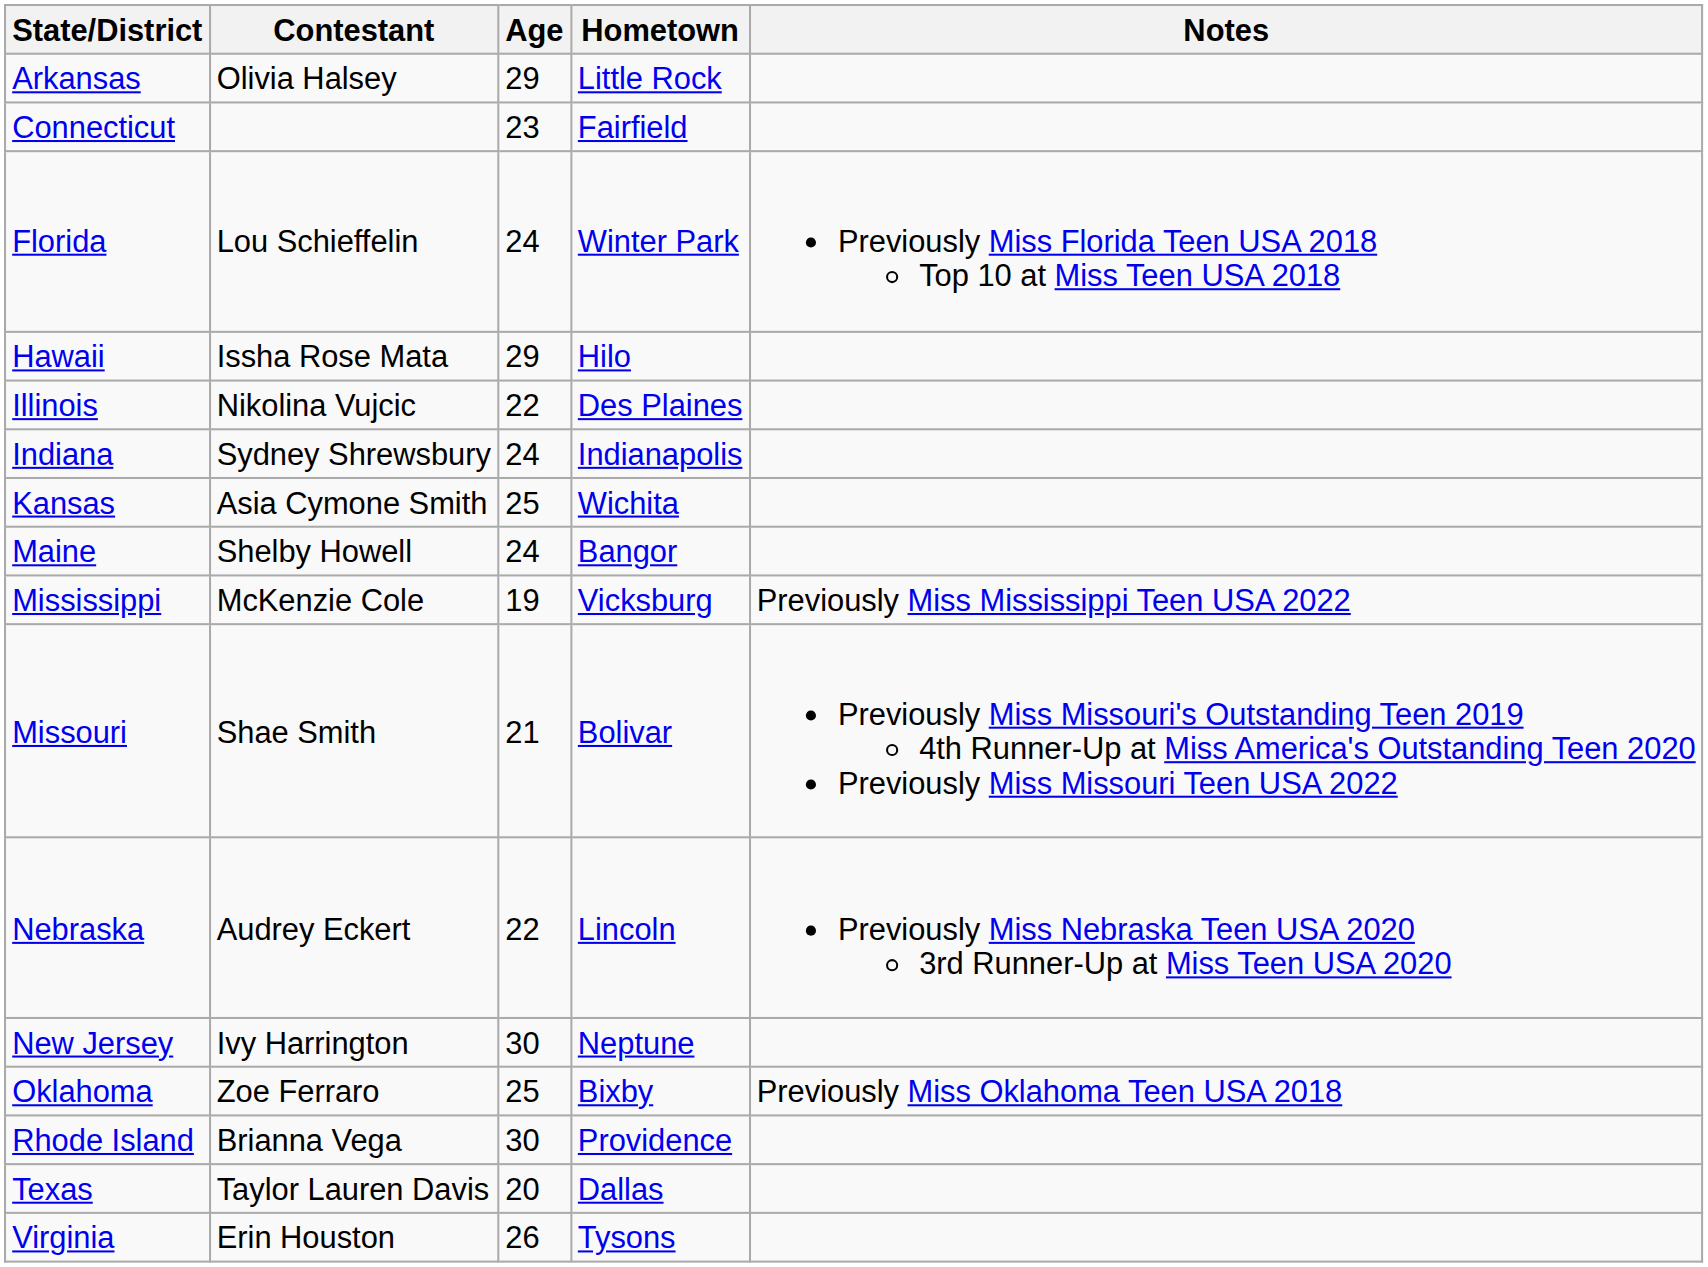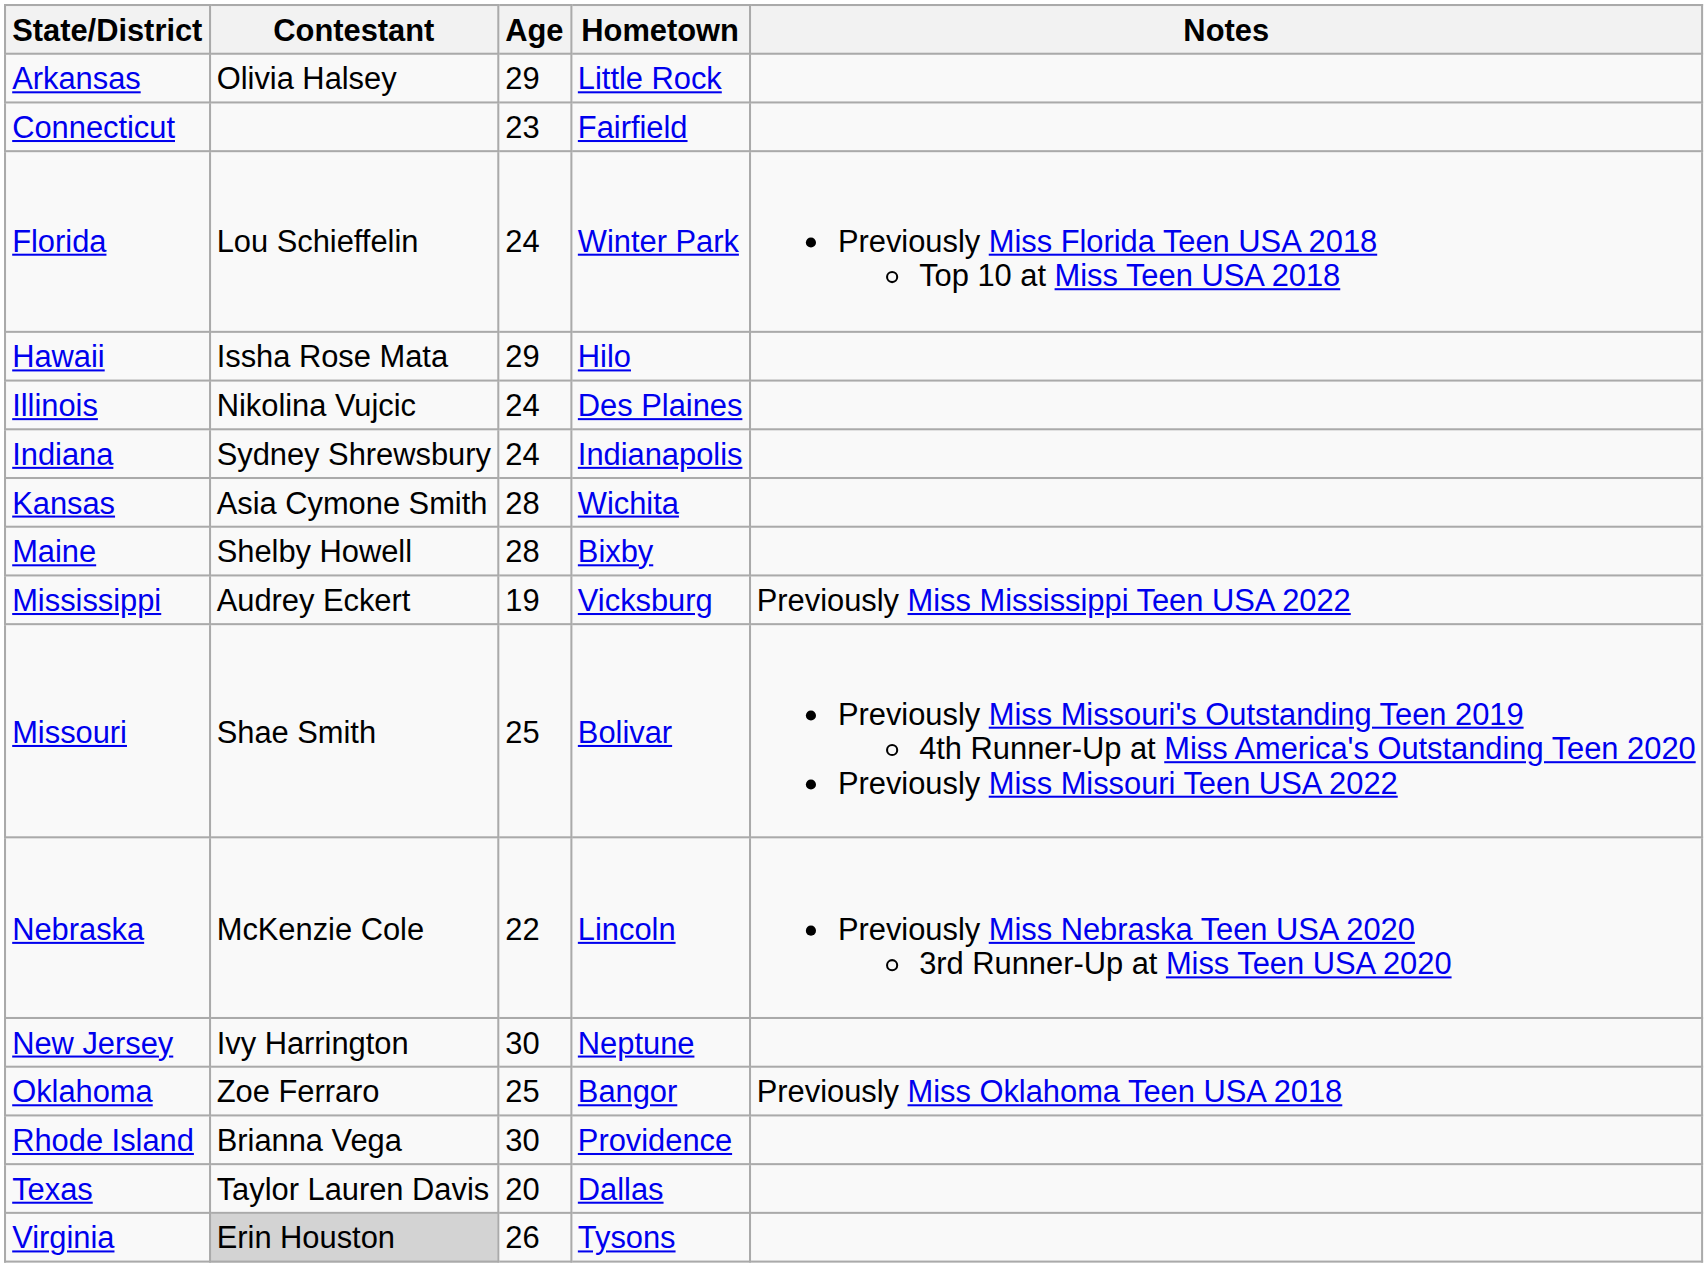Illinois | Age: 22 -> 24
Kansas | Age: 25 -> 28
Maine | Age: 24 -> 28
Maine | Hometown: Bangor -> Bixby
Mississippi | Contestant: McKenzie Cole -> Audrey Eckert
Missouri | Age: 21 -> 25
Nebraska | Contestant: Audrey Eckert -> McKenzie Cole
Oklahoma | Hometown: Bixby -> Bangor
Virginia | Contestant: no background -> lightgrey background
